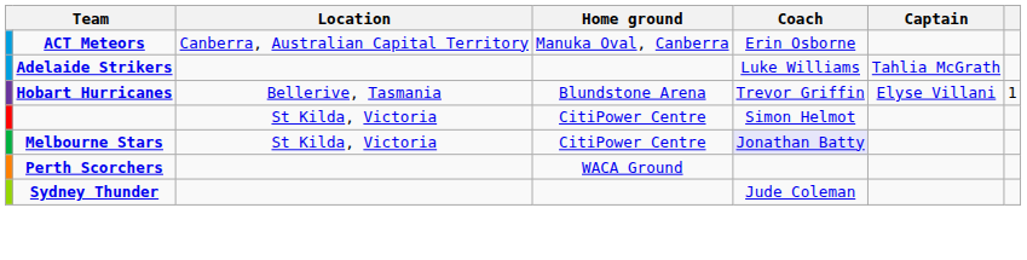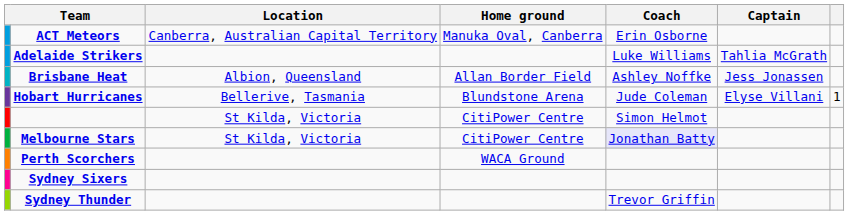+ row: Brisbane Heat | Albion, Queensland | Allan Border Field | Ashley Noffke | Jess Jonassen
Hobart Hurricanes | Coach: Trevor Griffin -> Jude Coleman
+ row: Sydney Sixers
Sydney Thunder | Coach: Jude Coleman -> Trevor Griffin
